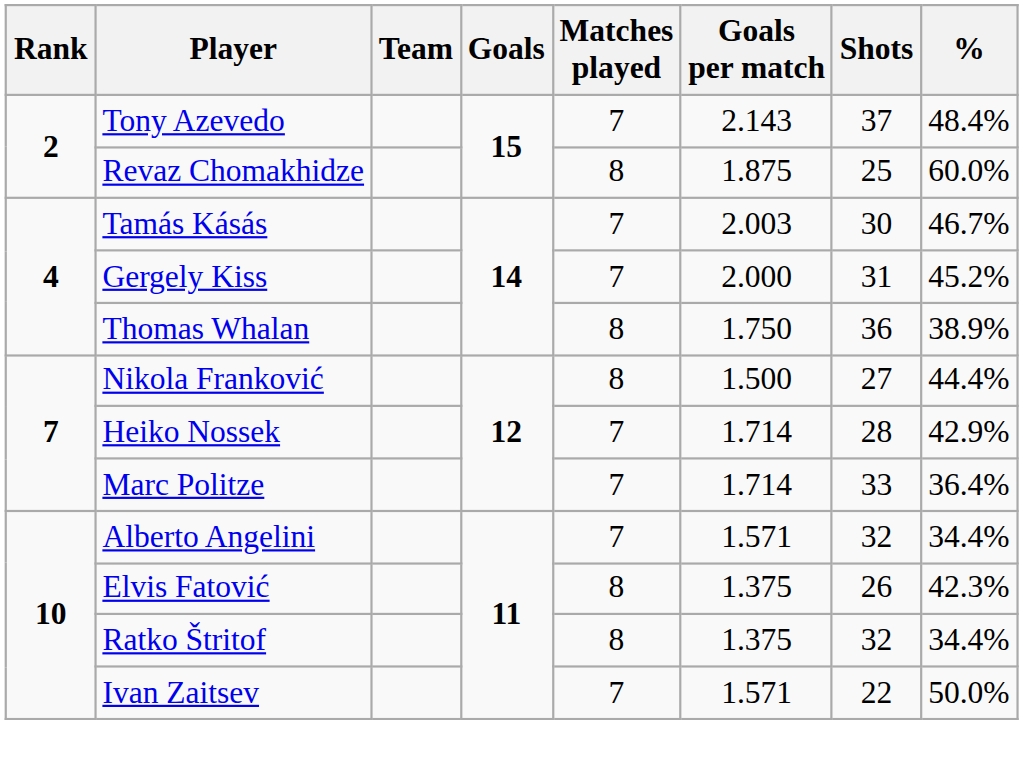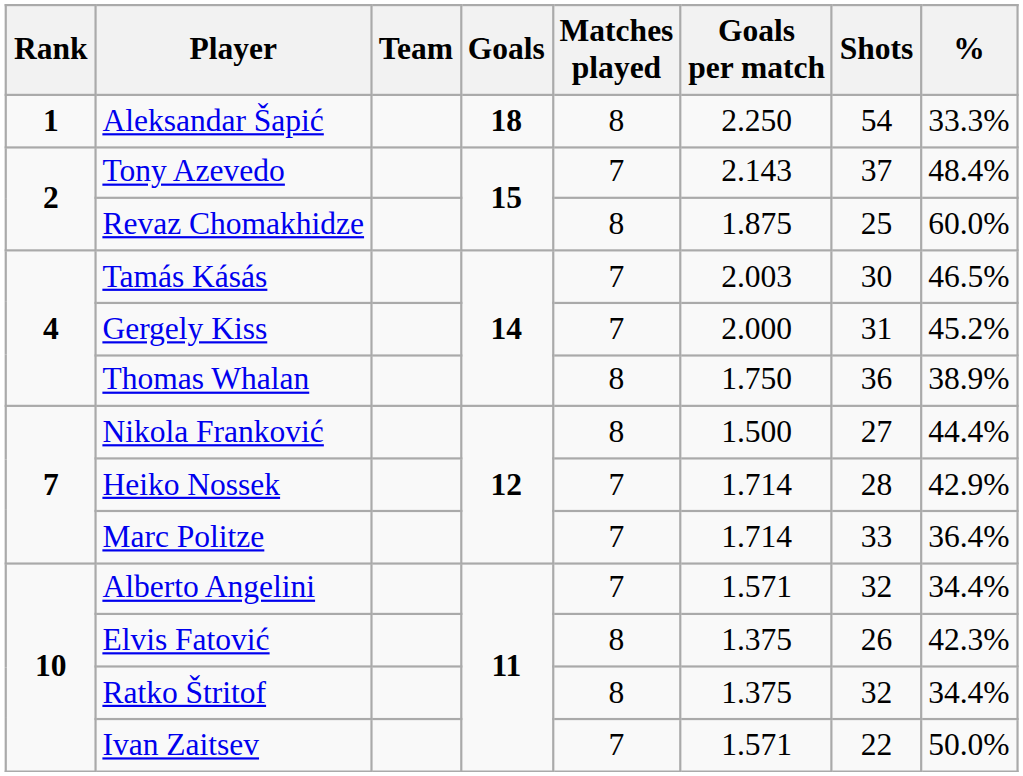+ row: 1 | Aleksandar Šapić | 18 | 8 | 2.250 | 54 | 33.3%
Tamás Kásás | %: 46.7% -> 46.5%
